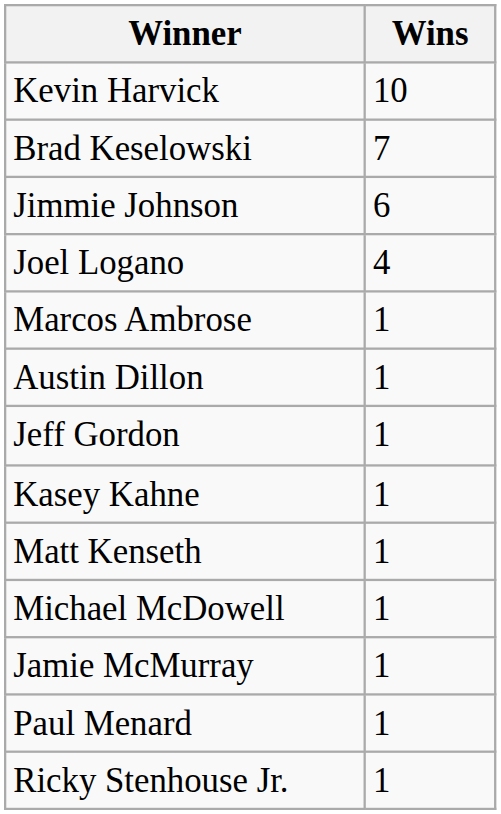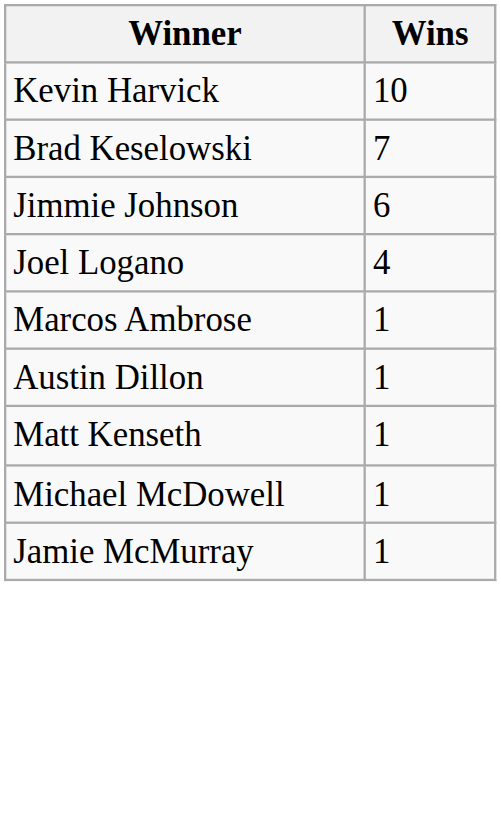- row: Jeff Gordon | 1
- row: Kasey Kahne | 1
- row: Paul Menard | 1
- row: Ricky Stenhouse Jr. | 1
